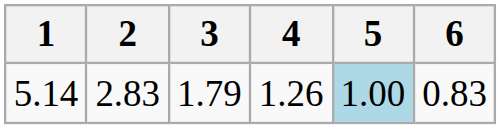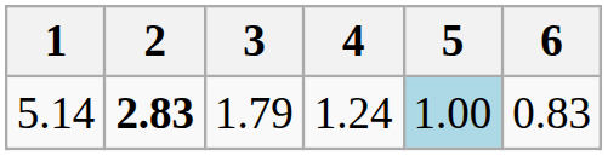5.14 | 2: normal -> bold
5.14 | 4: 1.26 -> 1.24
